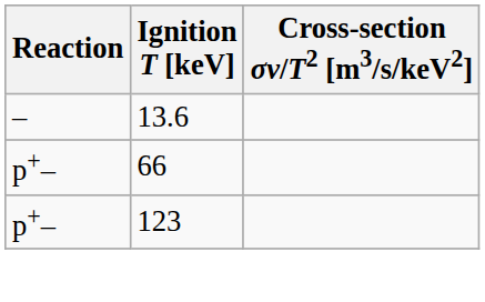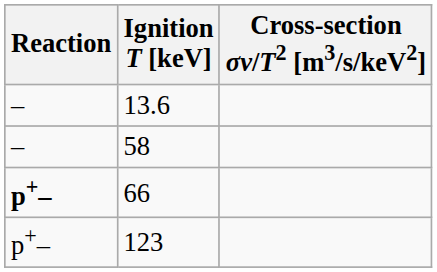+ row: – | 58
66 | Reaction: normal -> bold
